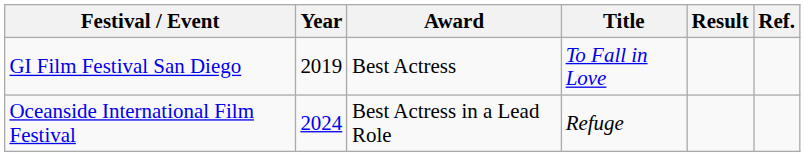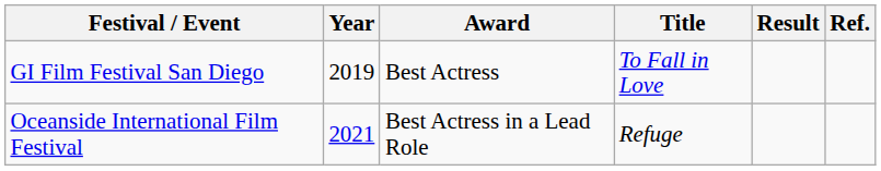Oceanside International Film Festival | Year: 2024 -> 2021
